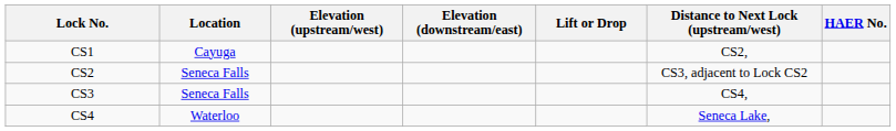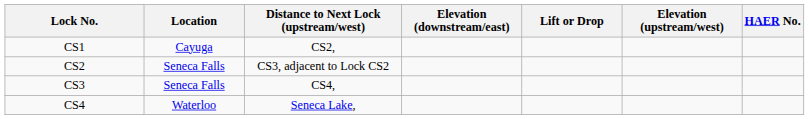columns swapped: Elevation (upstream/west) <-> Distance to Next Lock (upstream/west)
